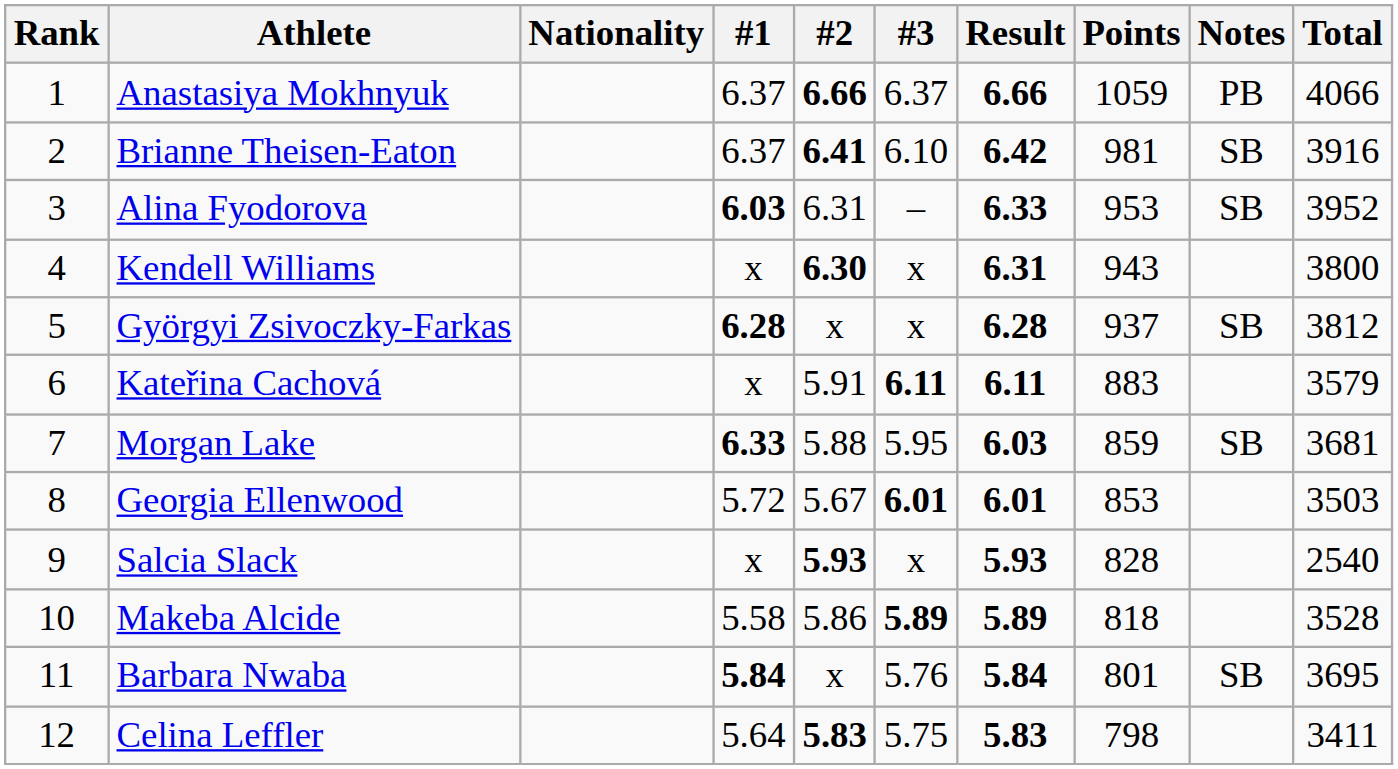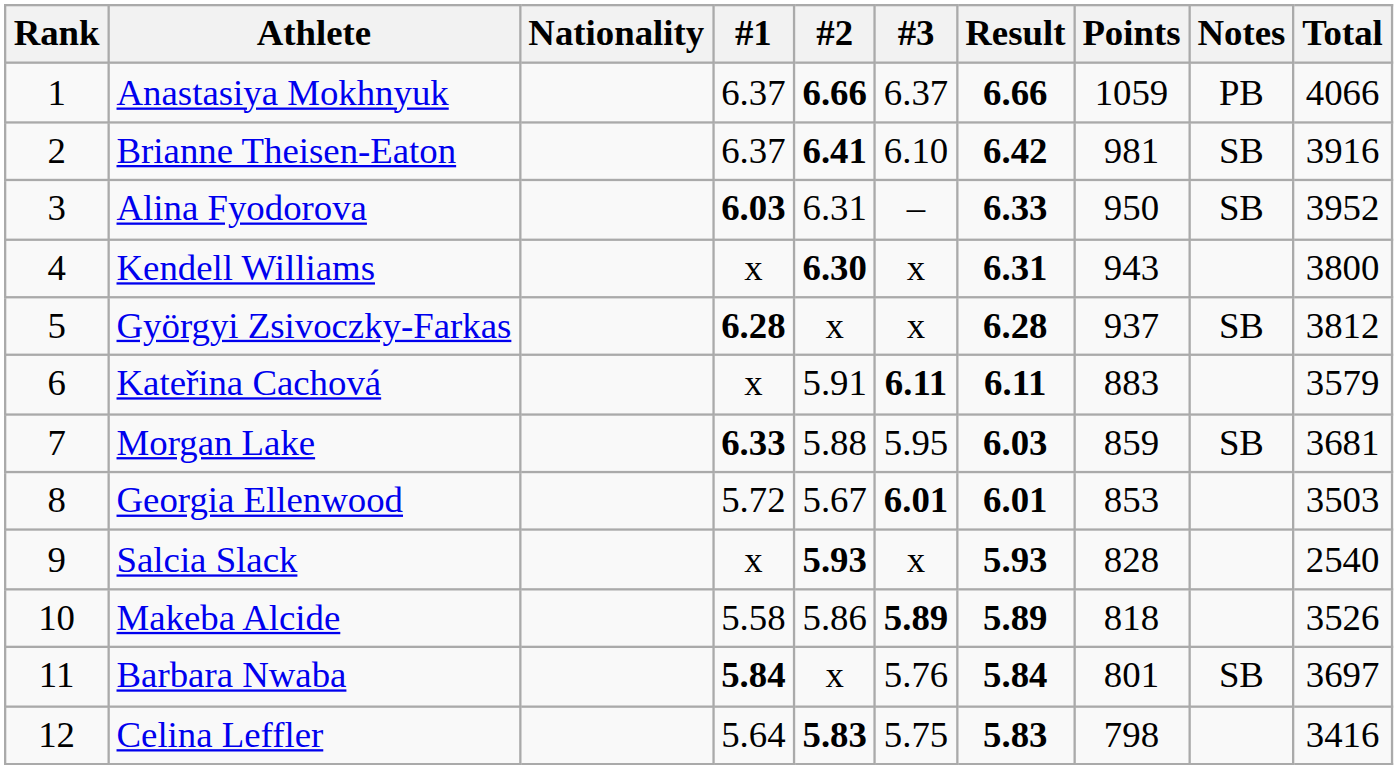Alina Fyodorova | Points: 953 -> 950
Makeba Alcide | Total: 3528 -> 3526
Barbara Nwaba | Total: 3695 -> 3697
Celina Leffler | Total: 3411 -> 3416
